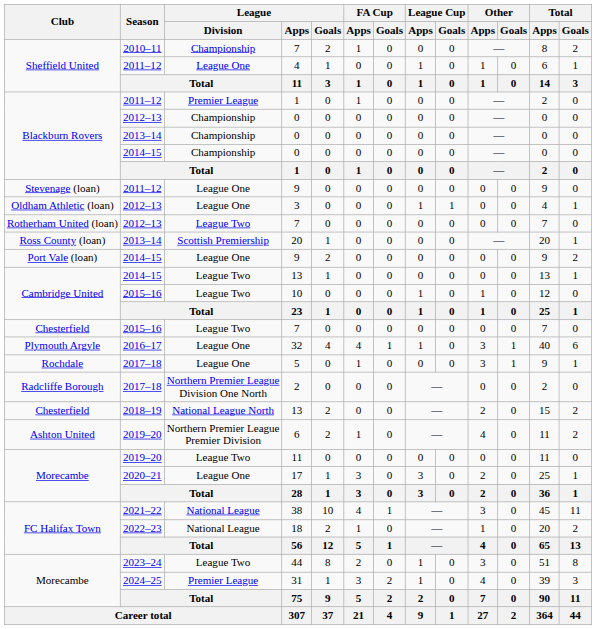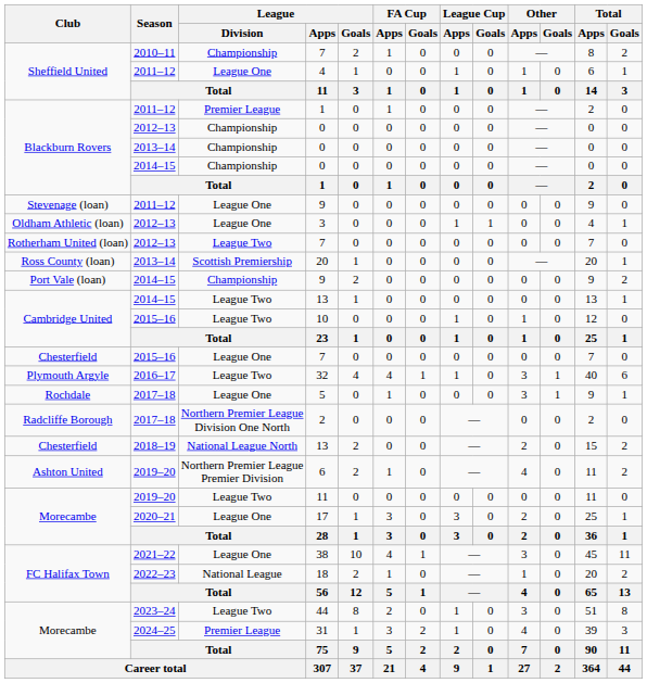2014–15 / 9 | League / Division: League One -> Championship
2015–16 / 7 | League / Division: League Two -> League One
32 | League / Division: League One -> League Two
38 | League / Division: National League -> League One
